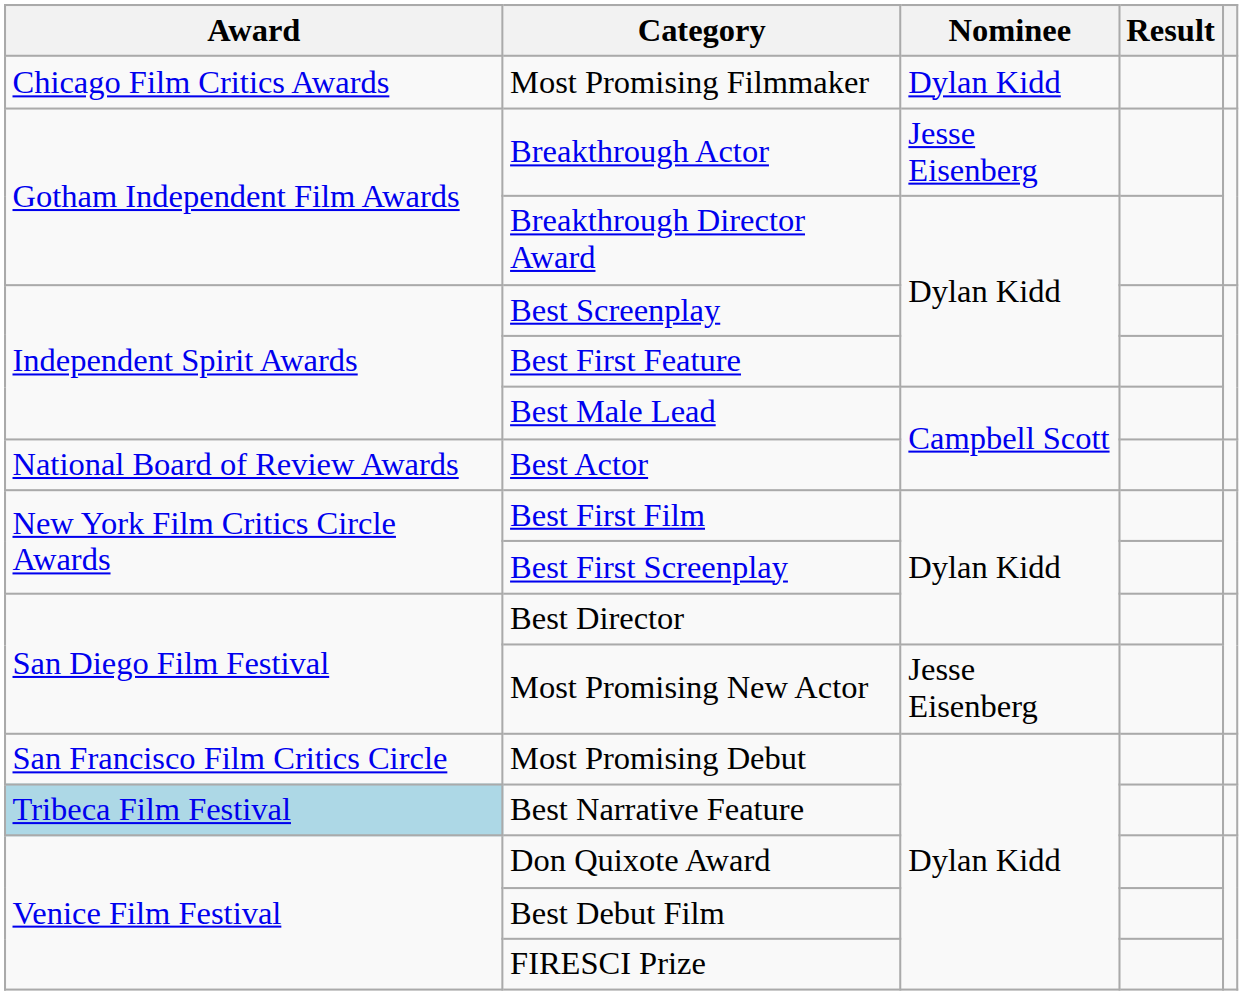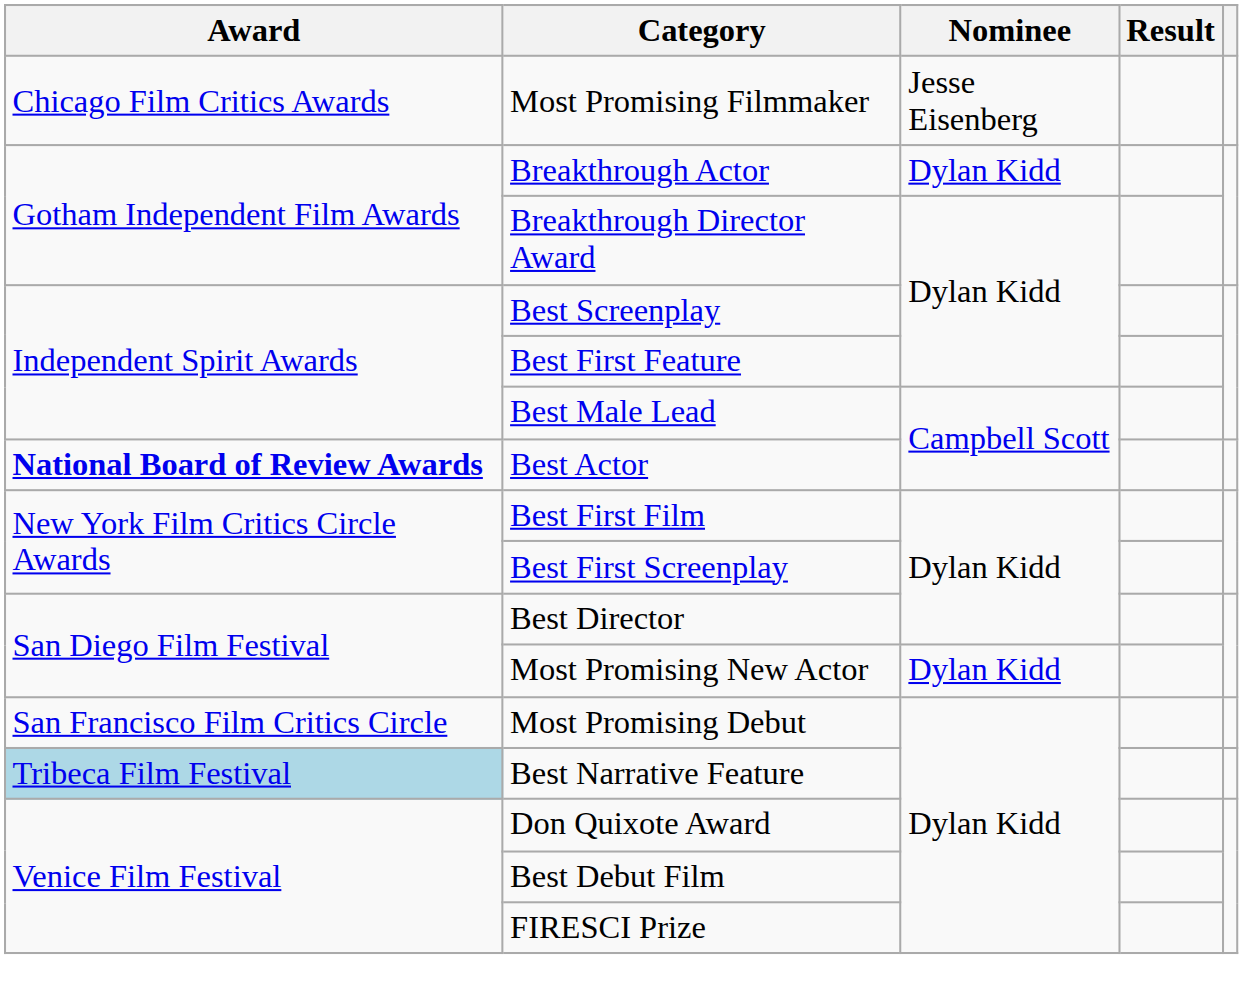Most Promising Filmmaker | Nominee: Dylan Kidd -> Jesse Eisenberg
Breakthrough Actor | Nominee: Jesse Eisenberg -> Dylan Kidd
Best Actor | Award: normal -> bold
Most Promising New Actor | Nominee: Jesse Eisenberg -> Dylan Kidd
